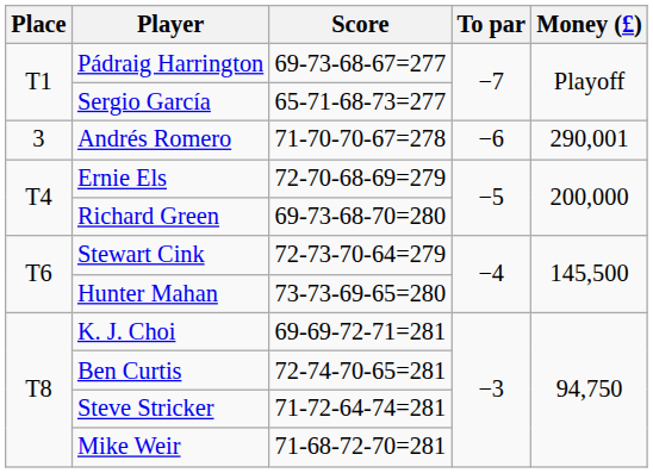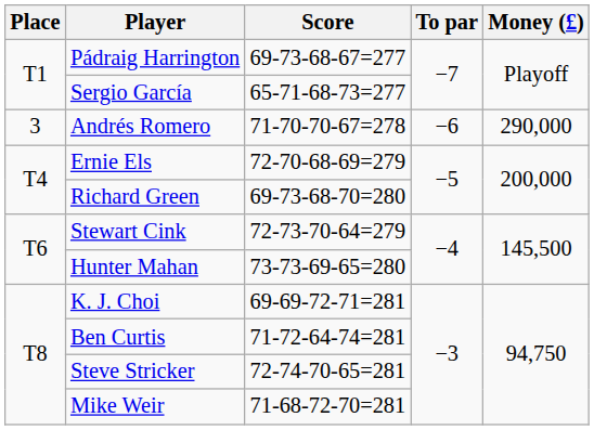Andrés Romero | Money (£): 290,001 -> 290,000
Ben Curtis | Score: 72-74-70-65=281 -> 71-72-64-74=281
Steve Stricker | Score: 71-72-64-74=281 -> 72-74-70-65=281
